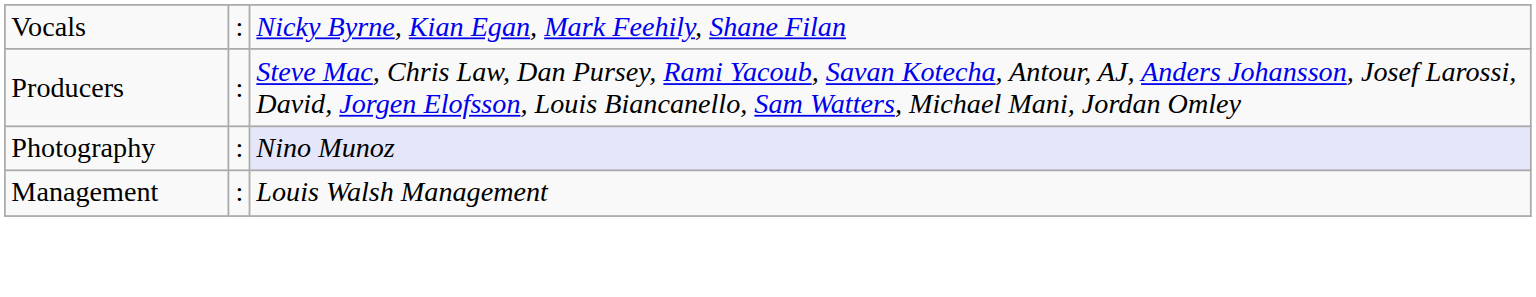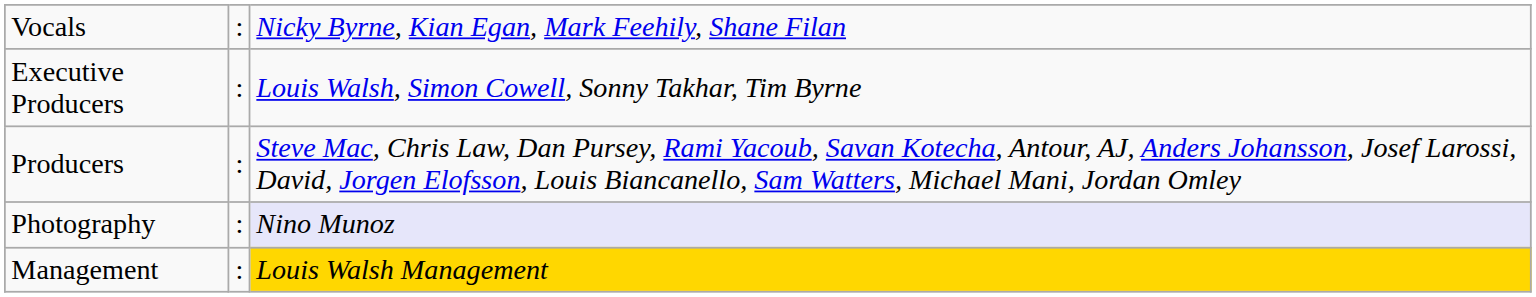+ row: Executive Producers | : | Louis Walsh, Simon Cowell, Sonny Takhar, Tim Byrne
Management | column 3: no background -> gold background
